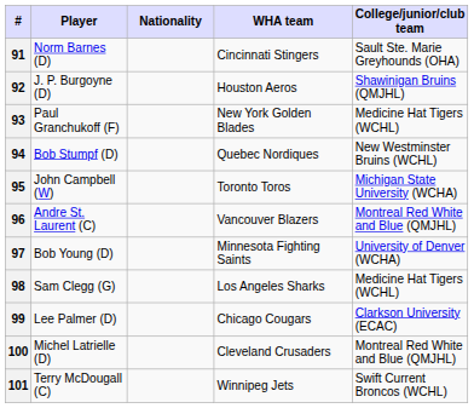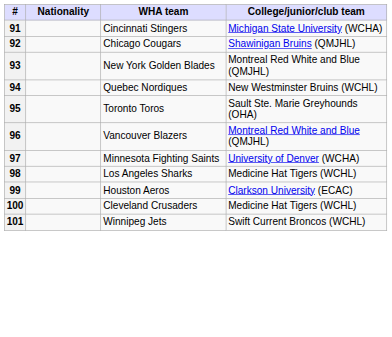- column: Player | Norm Barnes (D) | J. P. Burgoyne (D) | Paul Granchukoff (F) | Bob Stumpf (D) | John Campbell (W) | Andre St. Laurent (C) | Bob Young (D) | Sam Clegg (G) | Lee Palmer (D) | Michel Latrielle (D) | Terry McDougall (C)
91 | College/junior/club team: Sault Ste. Marie Greyhounds (OHA) -> Michigan State University (WCHA)
92 | WHA team: Houston Aeros -> Chicago Cougars
93 | College/junior/club team: Medicine Hat Tigers (WCHL) -> Montreal Red White and Blue (QMJHL)
95 | College/junior/club team: Michigan State University (WCHA) -> Sault Ste. Marie Greyhounds (OHA)
99 | WHA team: Chicago Cougars -> Houston Aeros
100 | College/junior/club team: Montreal Red White and Blue (QMJHL) -> Medicine Hat Tigers (WCHL)
